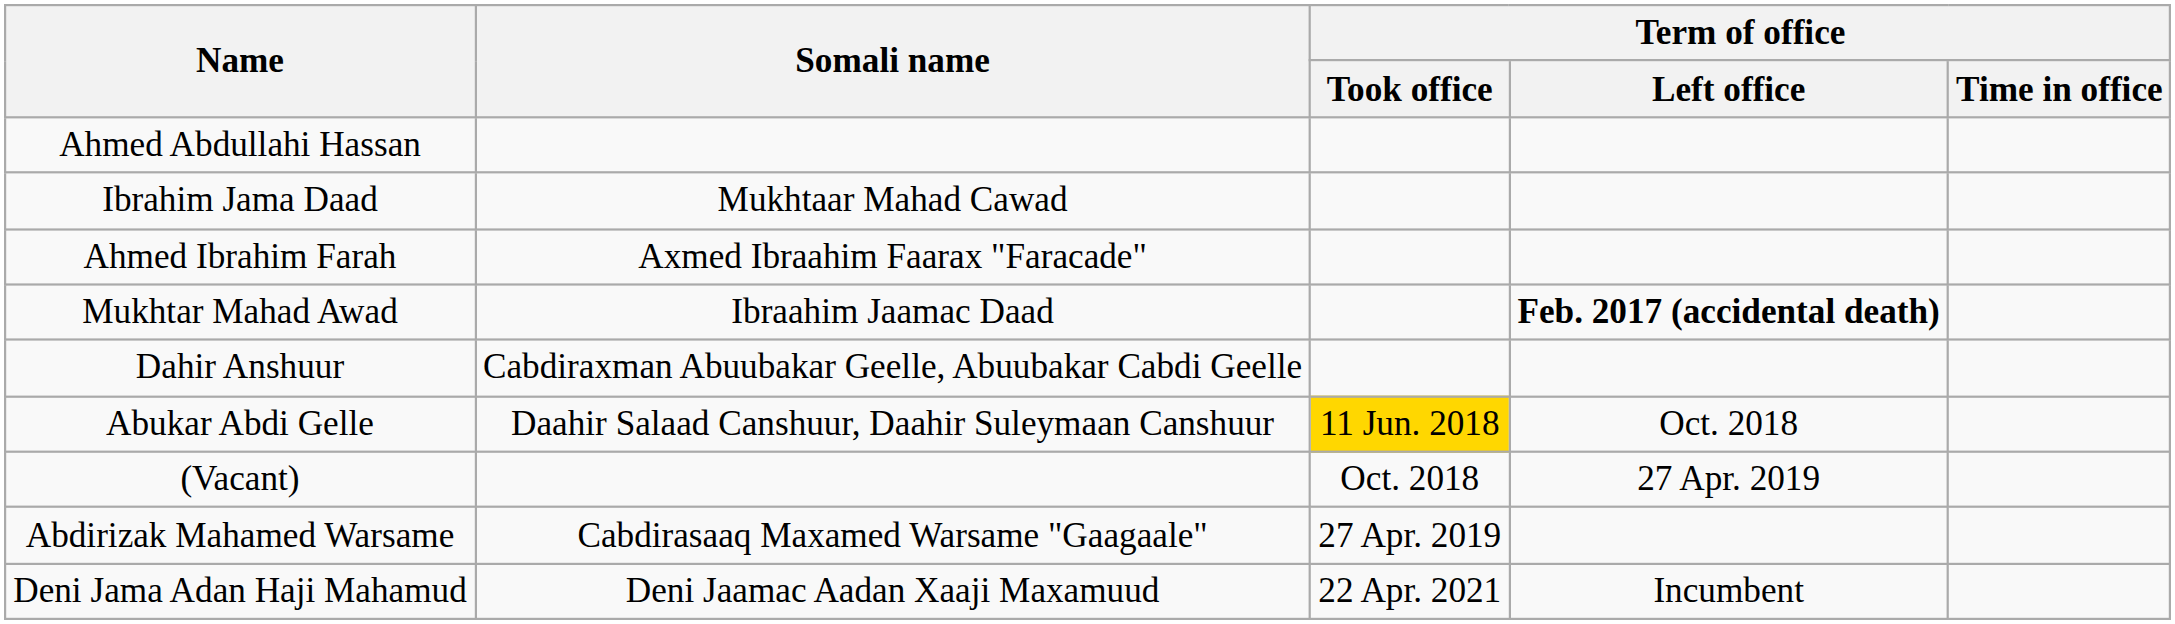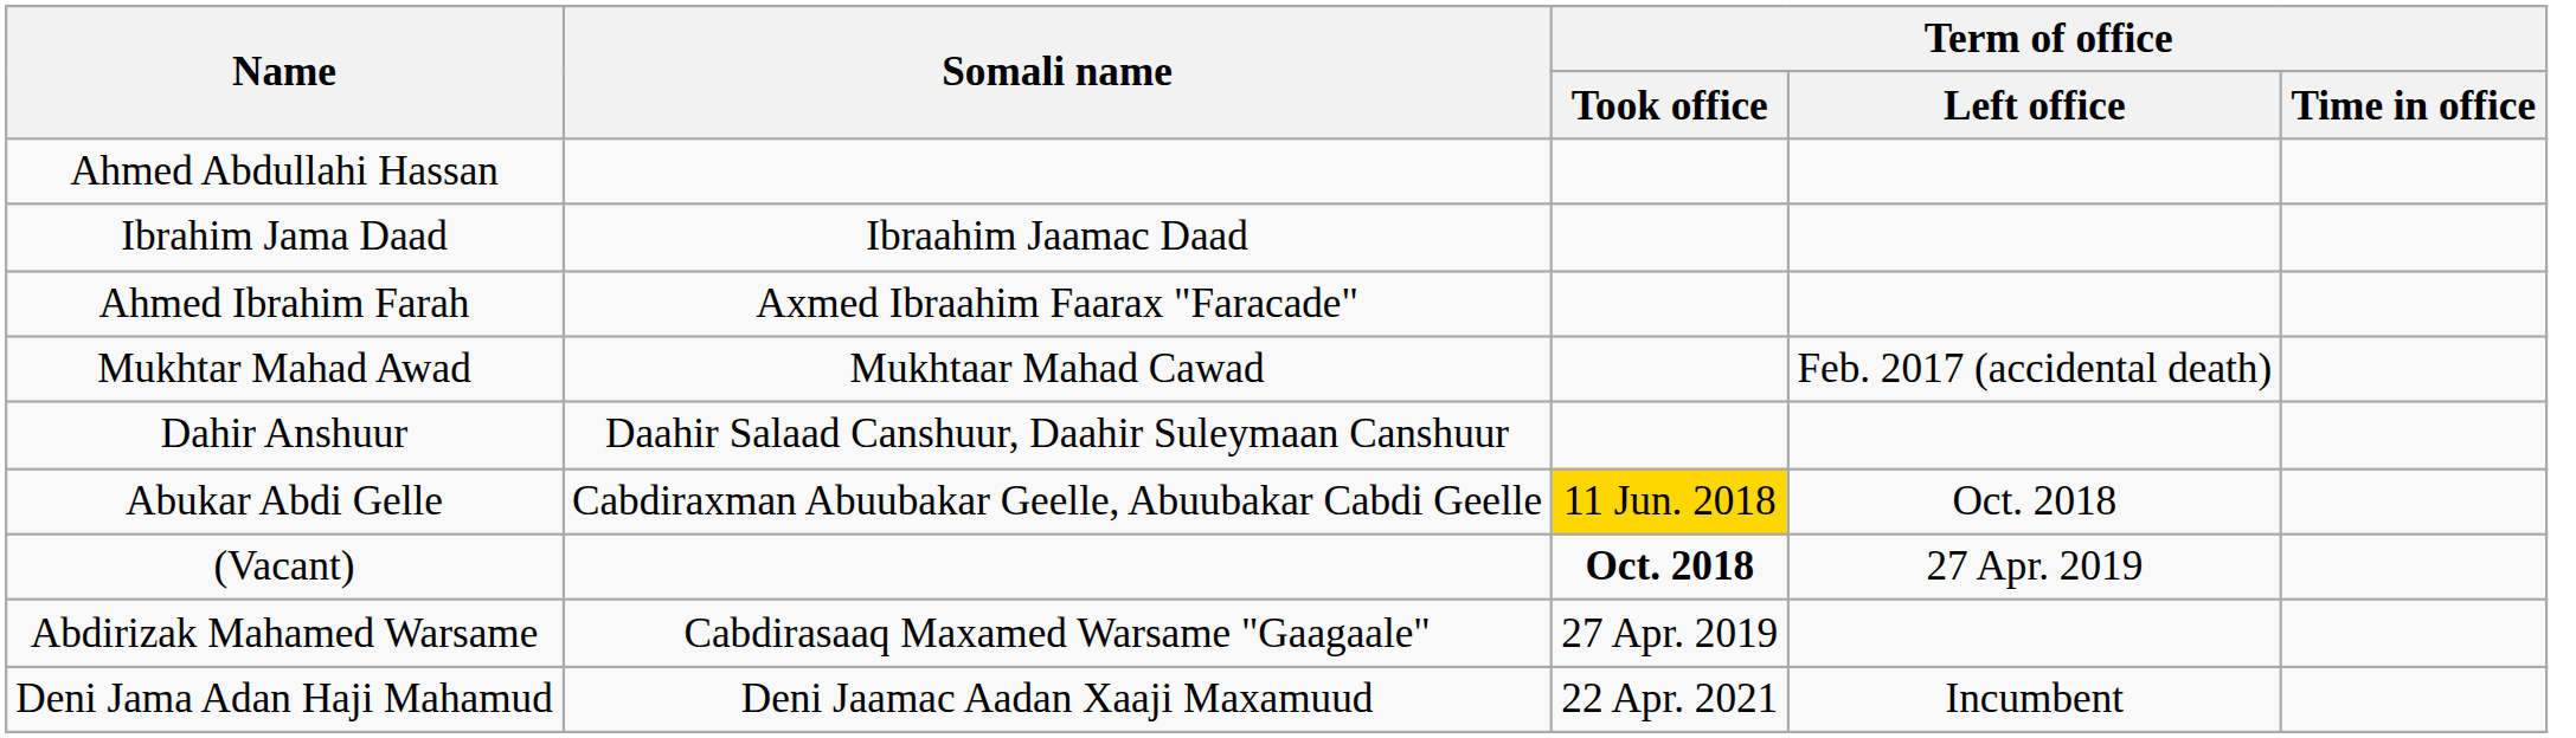Ibrahim Jama Daad | Somali name: Mukhtaar Mahad Cawad -> Ibraahim Jaamac Daad
Mukhtar Mahad Awad | Somali name: Ibraahim Jaamac Daad -> Mukhtaar Mahad Cawad
Mukhtar Mahad Awad | Term of office / Left office: bold -> normal
Dahir Anshuur | Somali name: Cabdiraxman Abuubakar Geelle, Abuubakar Cabdi Geelle -> Daahir Salaad Canshuur, Daahir Suleymaan Canshuur
Abukar Abdi Gelle | Somali name: Daahir Salaad Canshuur, Daahir Suleymaan Canshuur -> Cabdiraxman Abuubakar Geelle, Abuubakar Cabdi Geelle
(Vacant) | Term of office / Took office: normal -> bold
